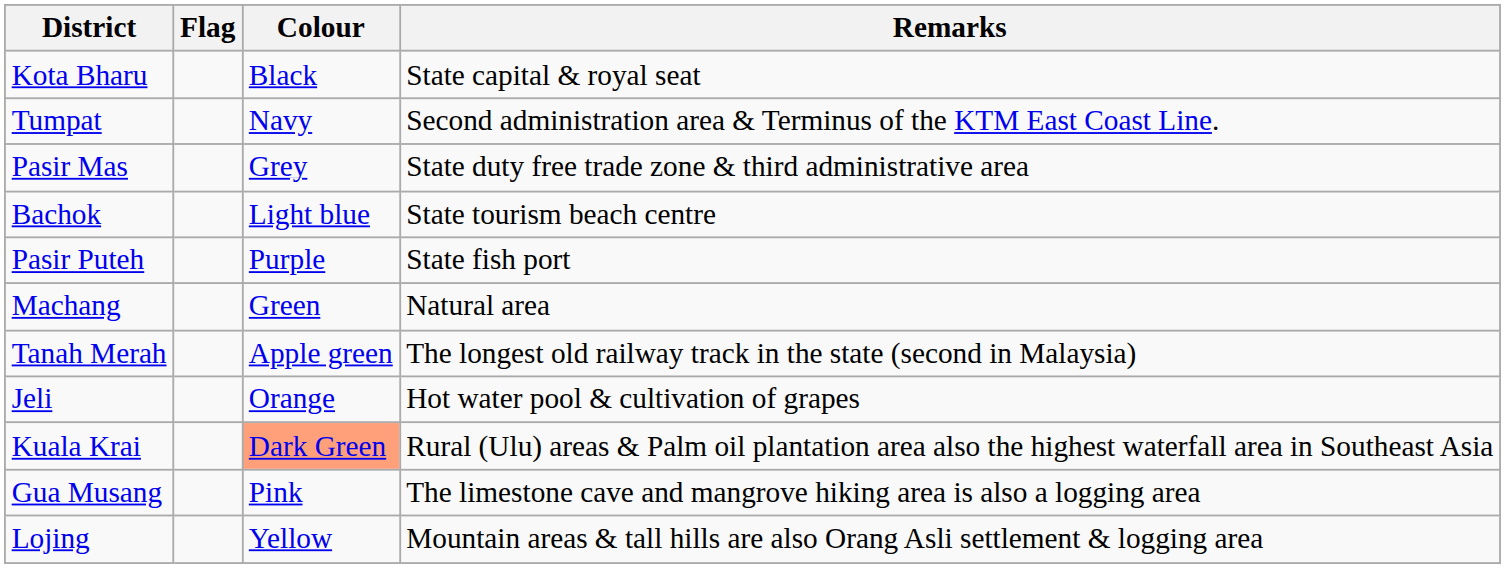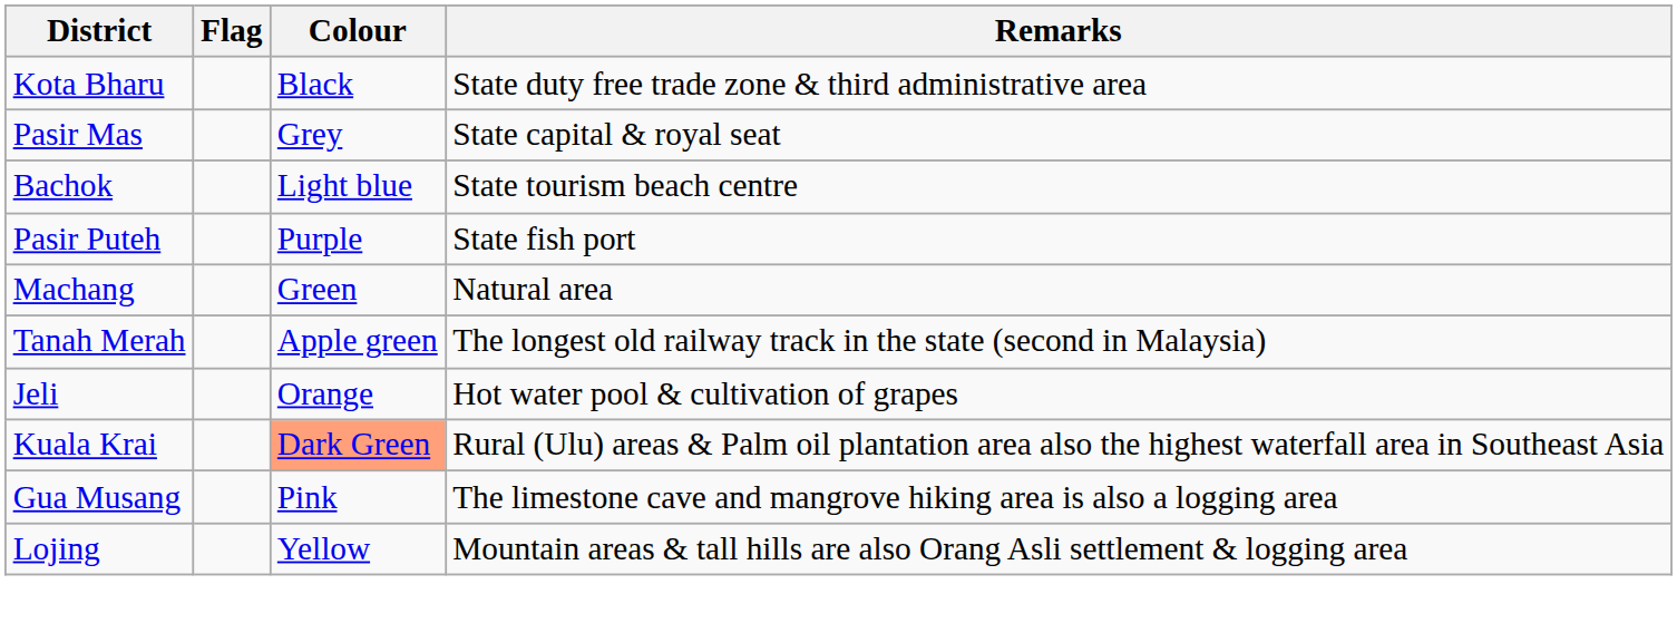Kota Bharu | Remarks: State capital & royal seat -> State duty free trade zone & third administrative area
- row: Tumpat | Navy | Second administration area & Terminus of the KTM East Coast Line.
Pasir Mas | Remarks: State duty free trade zone & third administrative area -> State capital & royal seat
